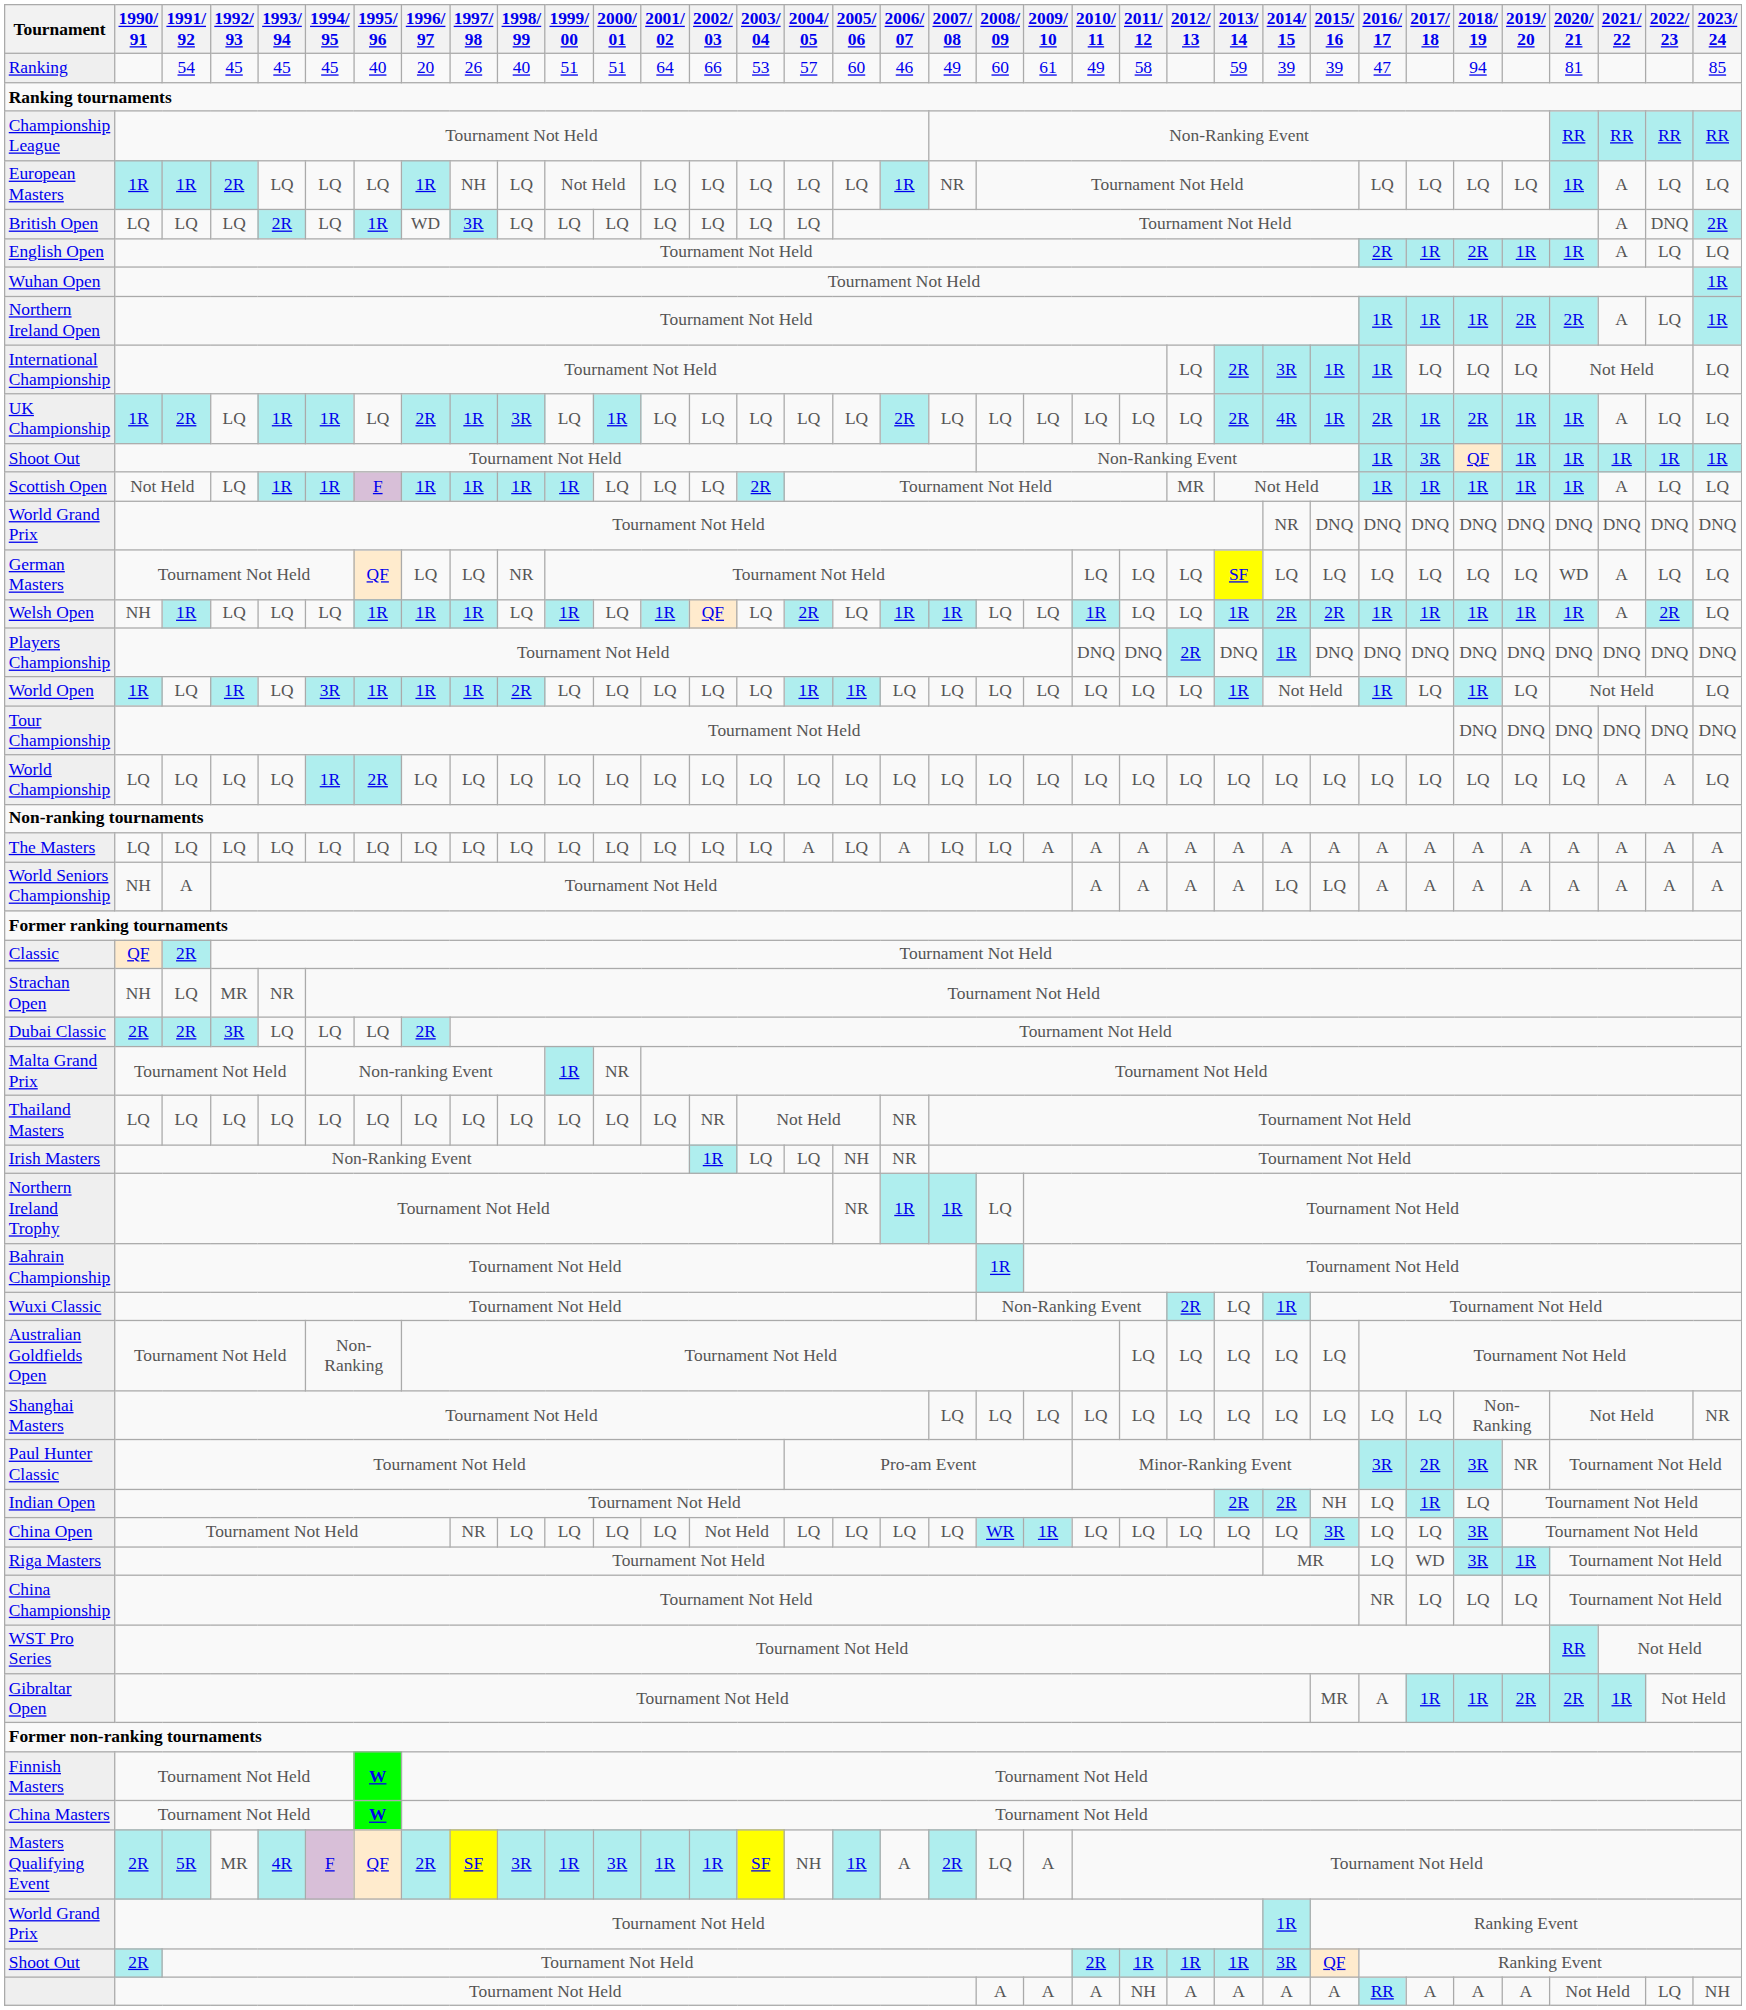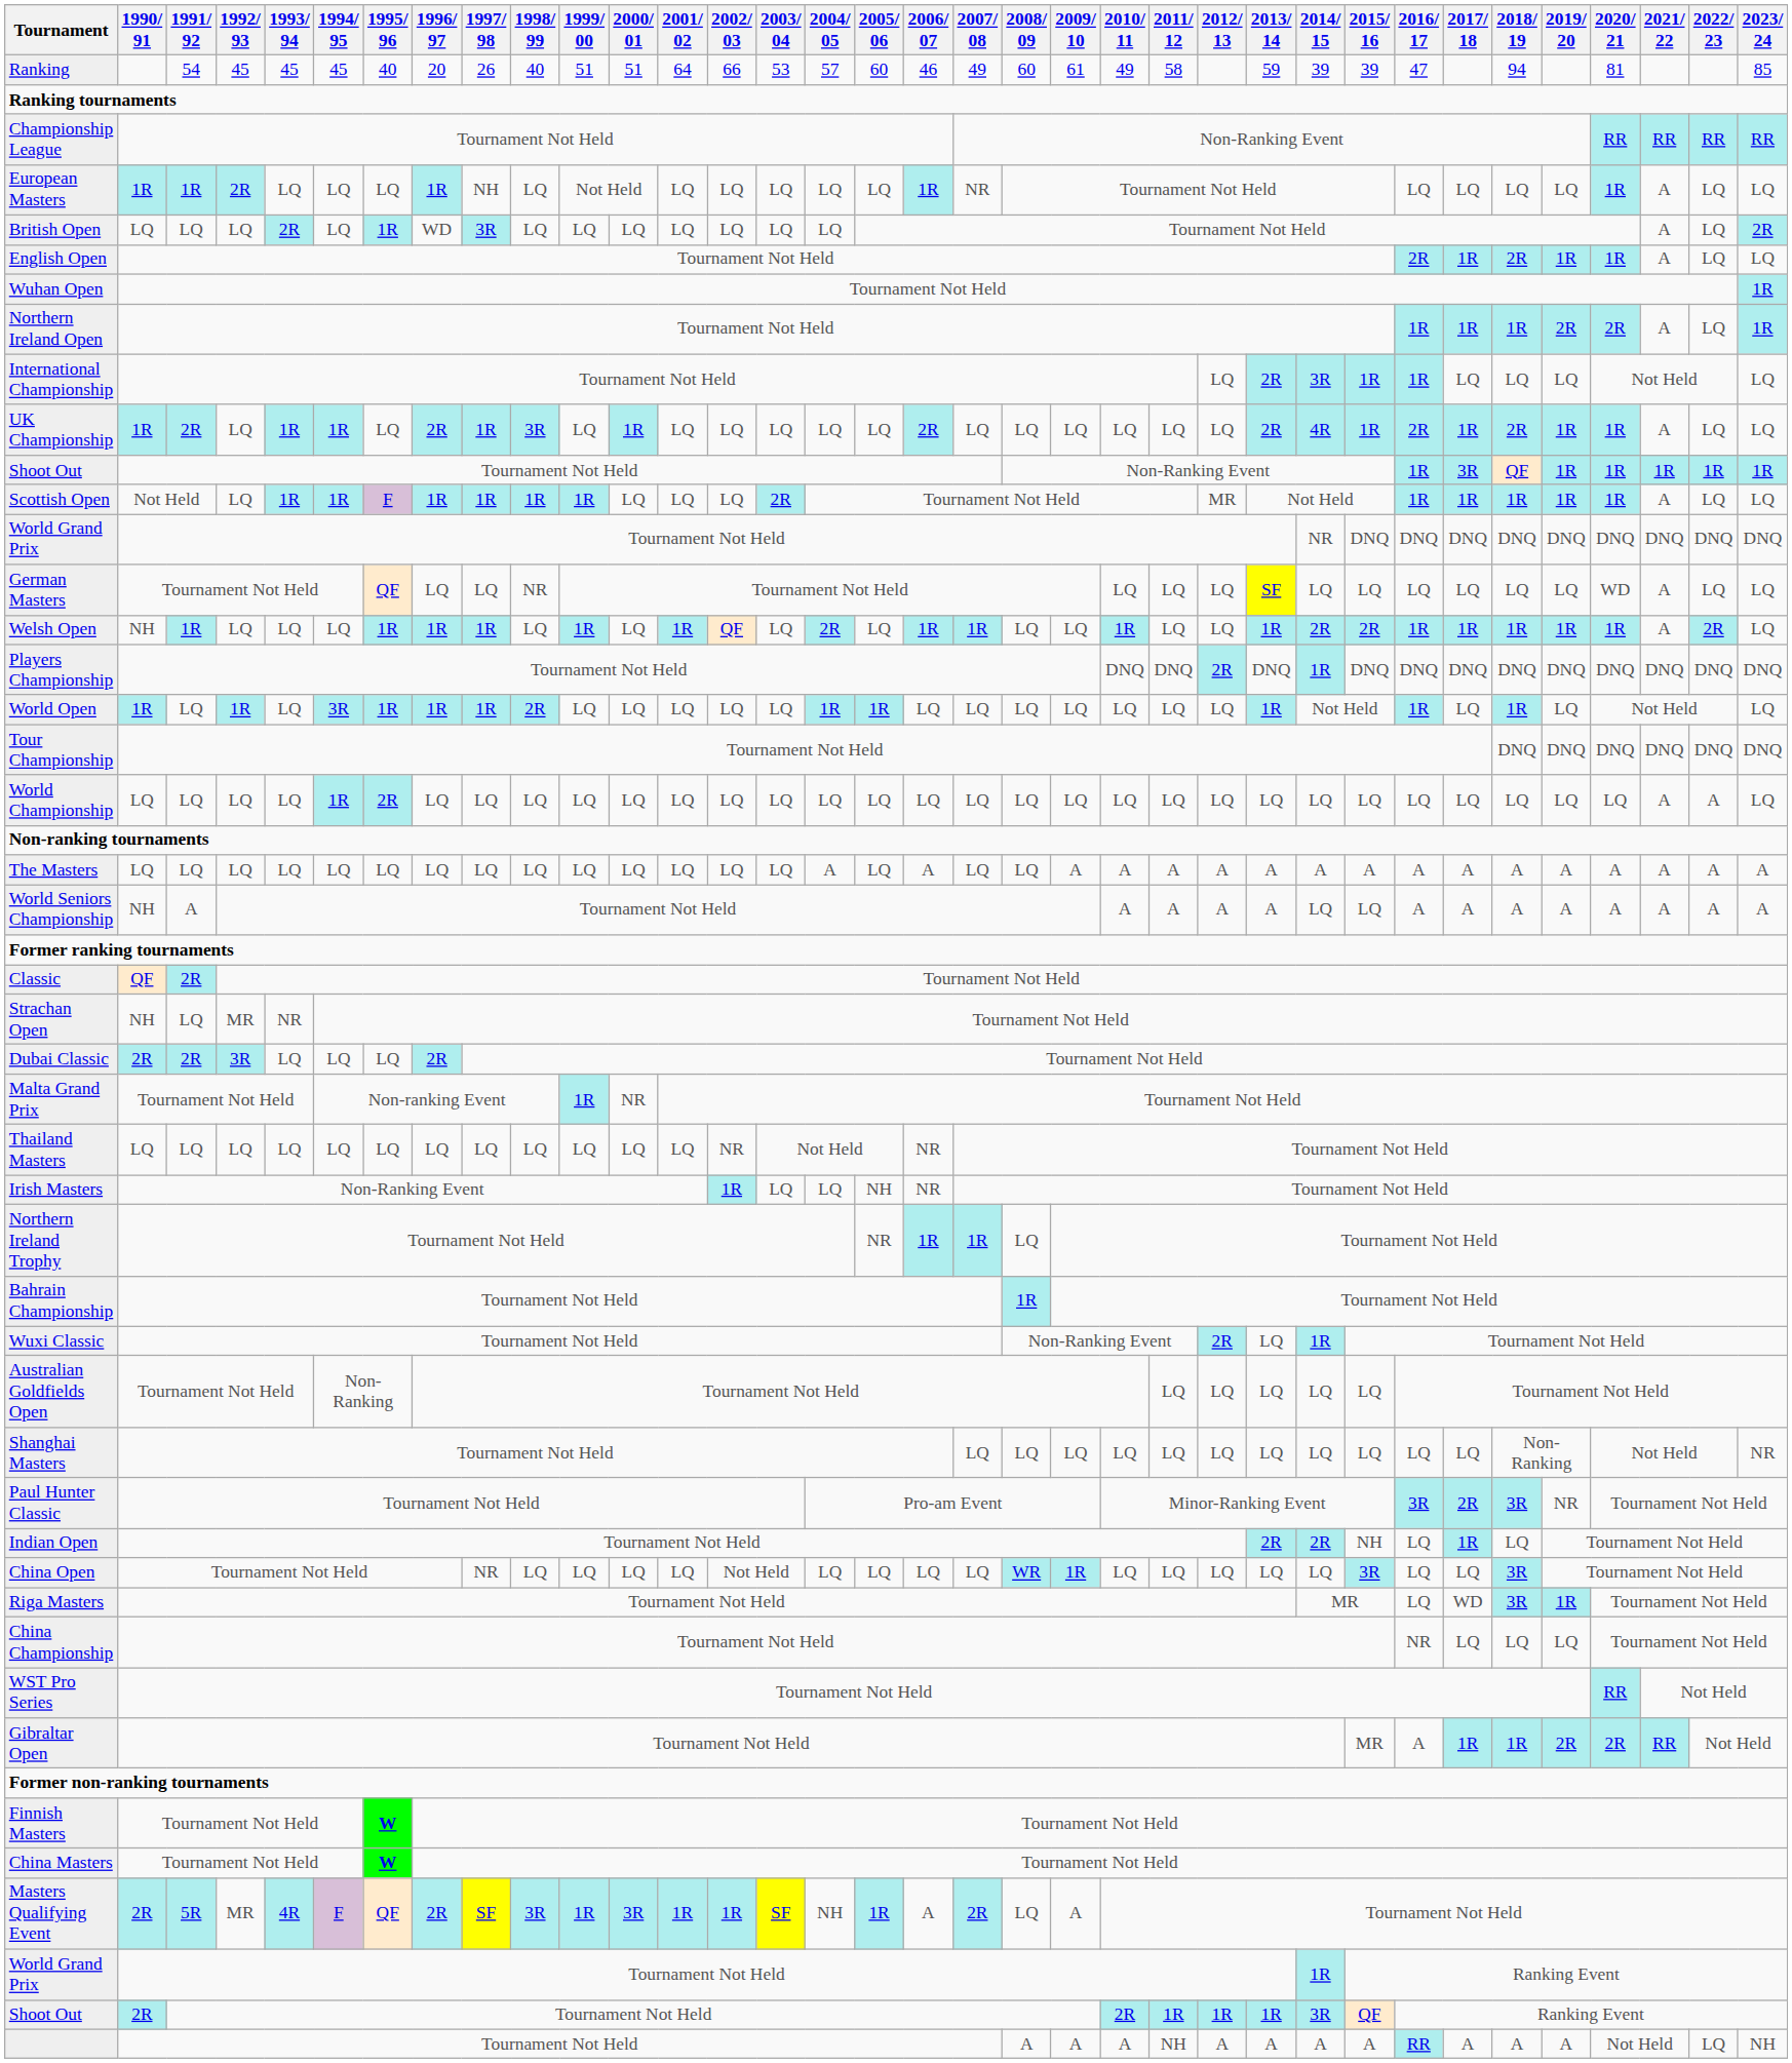British Open | 2022/ 23: DNQ -> LQ
Gibraltar Open | 2021/ 22: 1R -> RR
